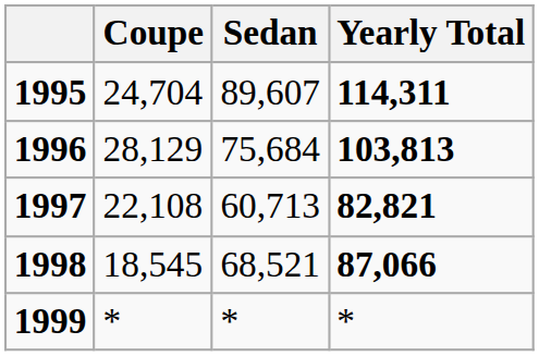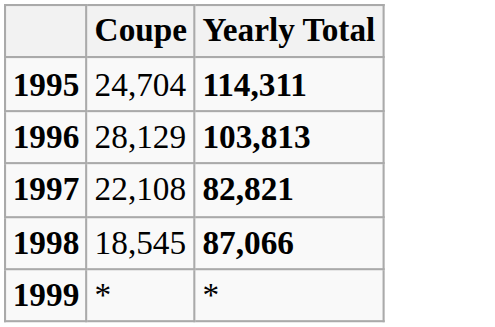- column: Sedan | 89,607 | 75,684 | 60,713 | 68,521 | *
